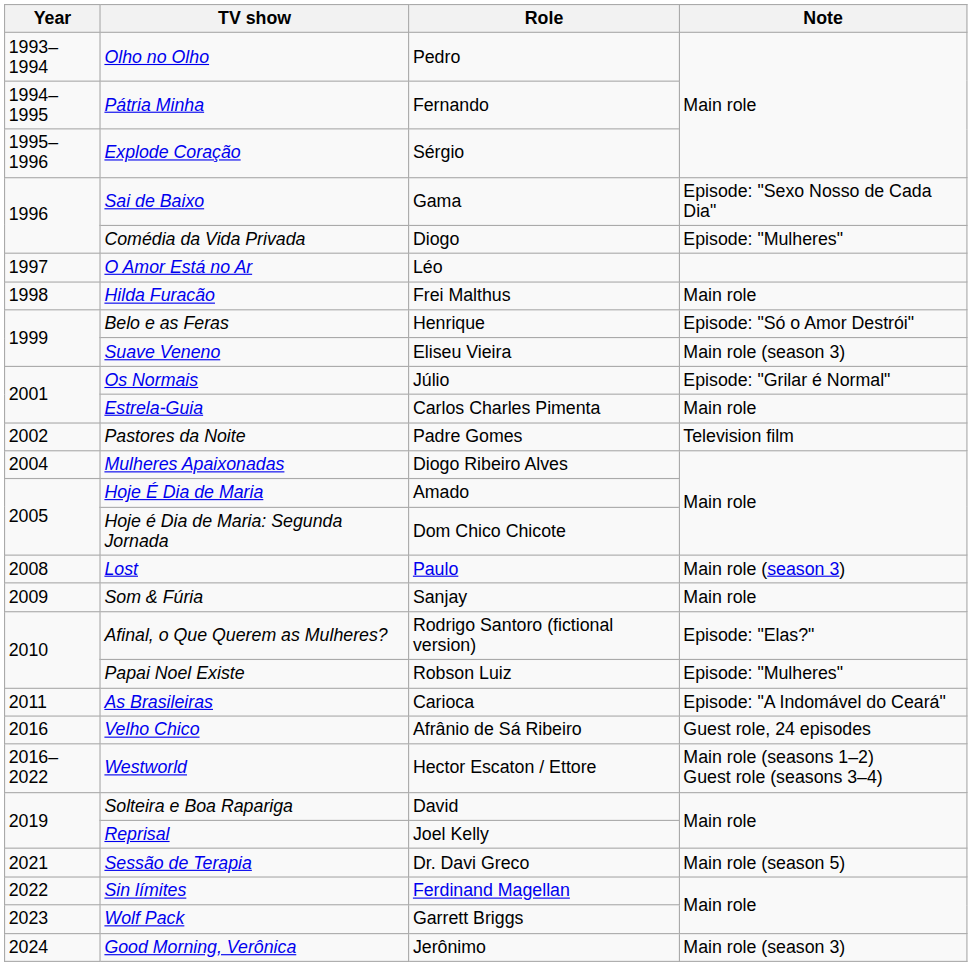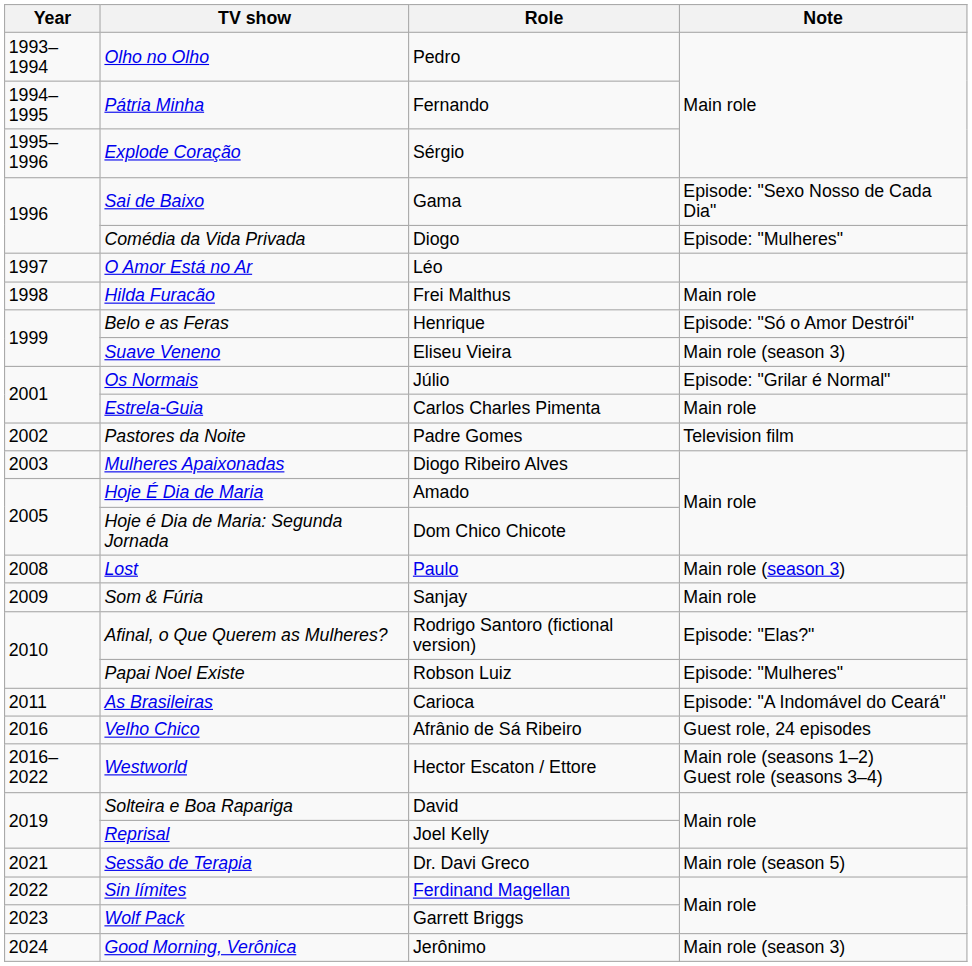Mulheres Apaixonadas | Year: 2004 -> 2003
